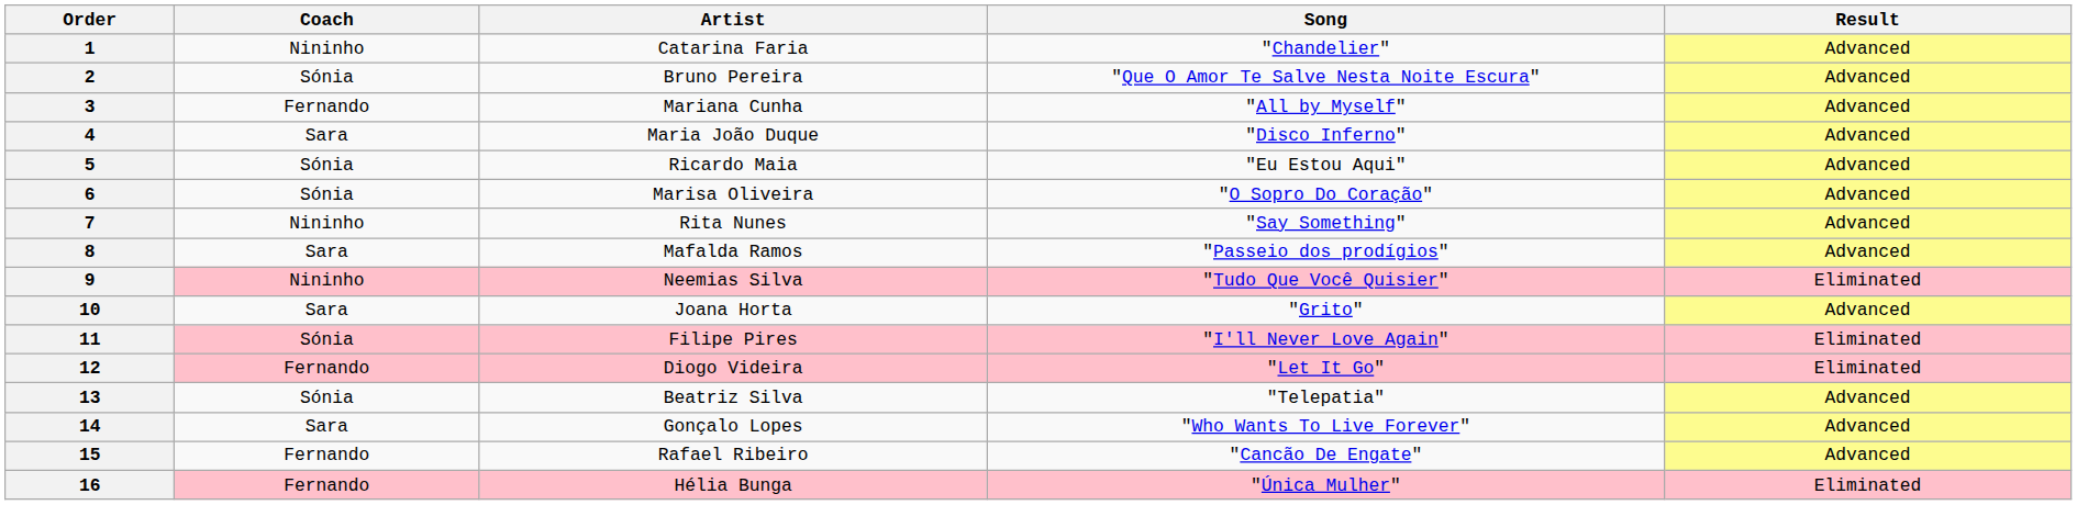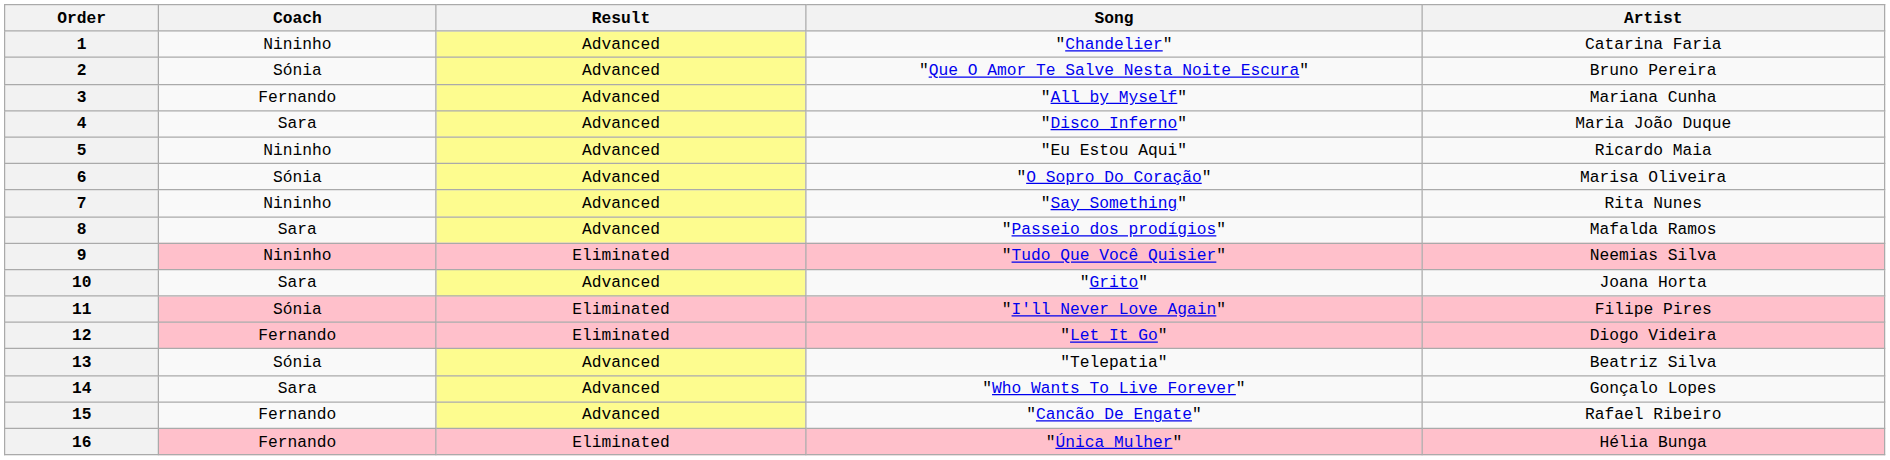columns swapped: Artist <-> Result
5 | Coach: Sónia -> Nininho
